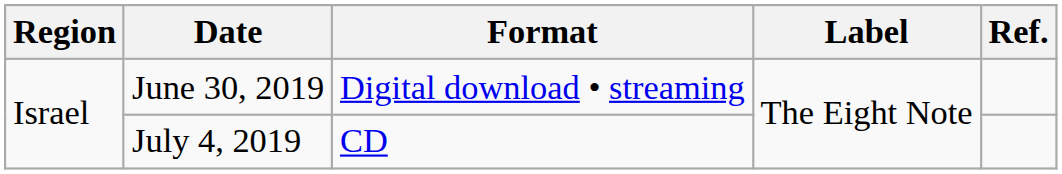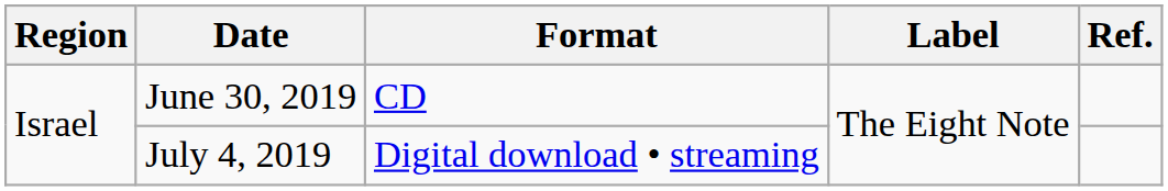June 30, 2019 | Format: Digital download • streaming -> CD
July 4, 2019 | Format: CD -> Digital download • streaming
